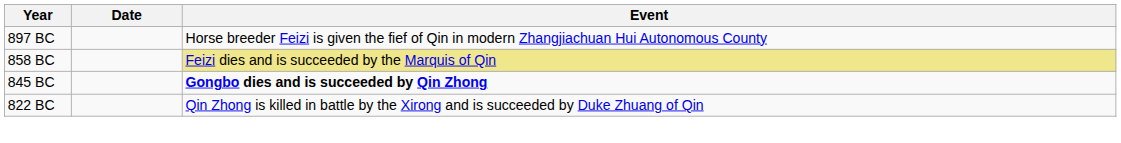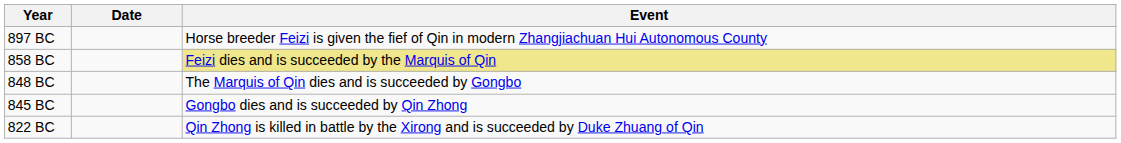+ row: 848 BC | The Marquis of Qin dies and is succeeded by Gongbo
845 BC | Event: bold -> normal
